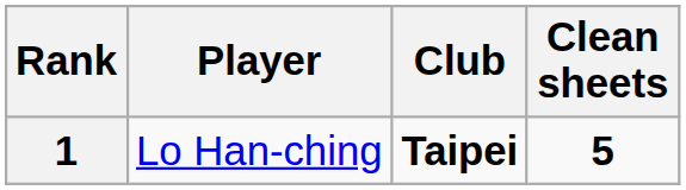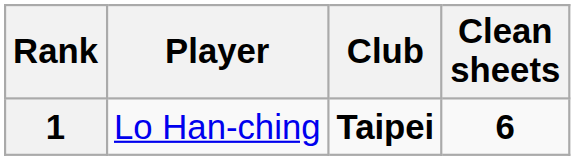1 | Clean sheets: 5 -> 6
